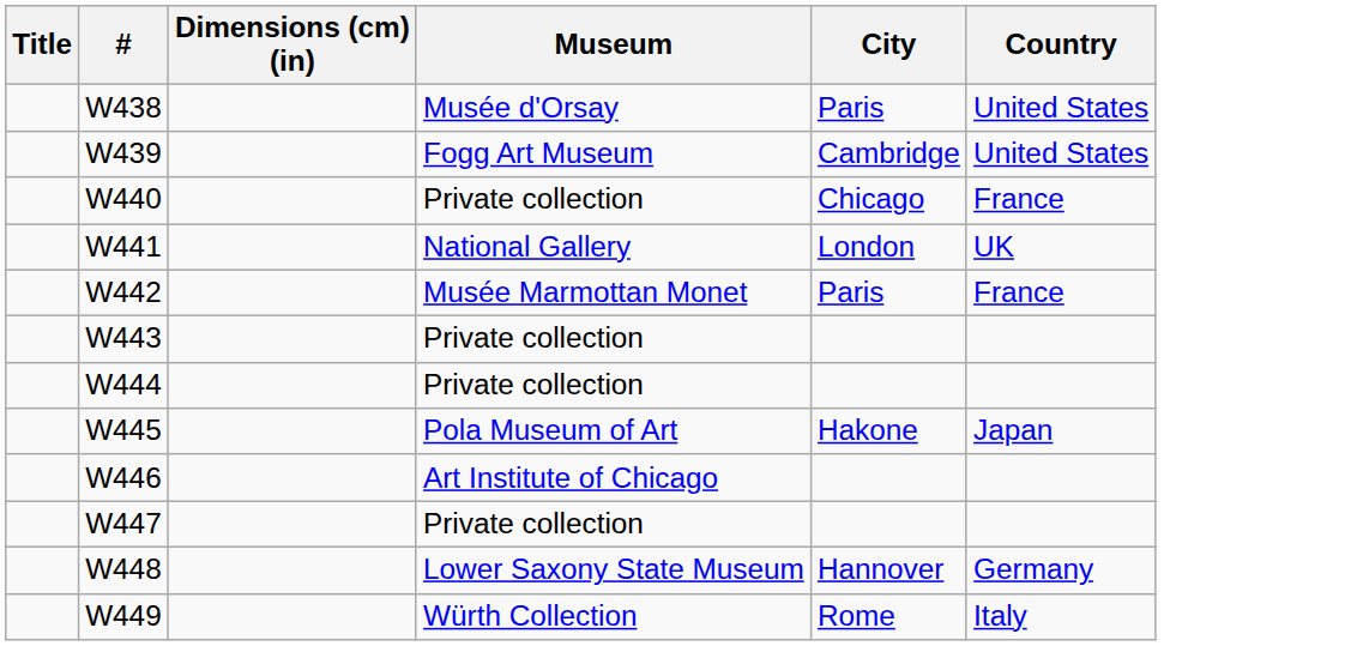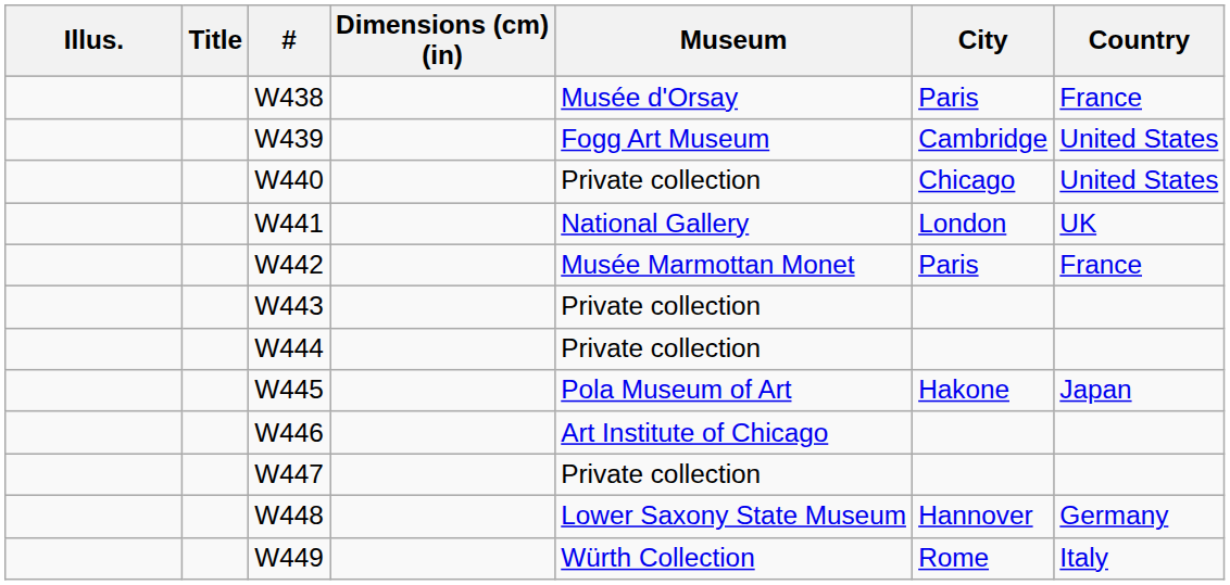+ column: Illus.
W438 | Country: United States -> France
W440 | Country: France -> United States
